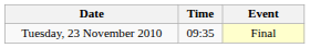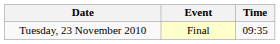columns swapped: Time <-> Event
